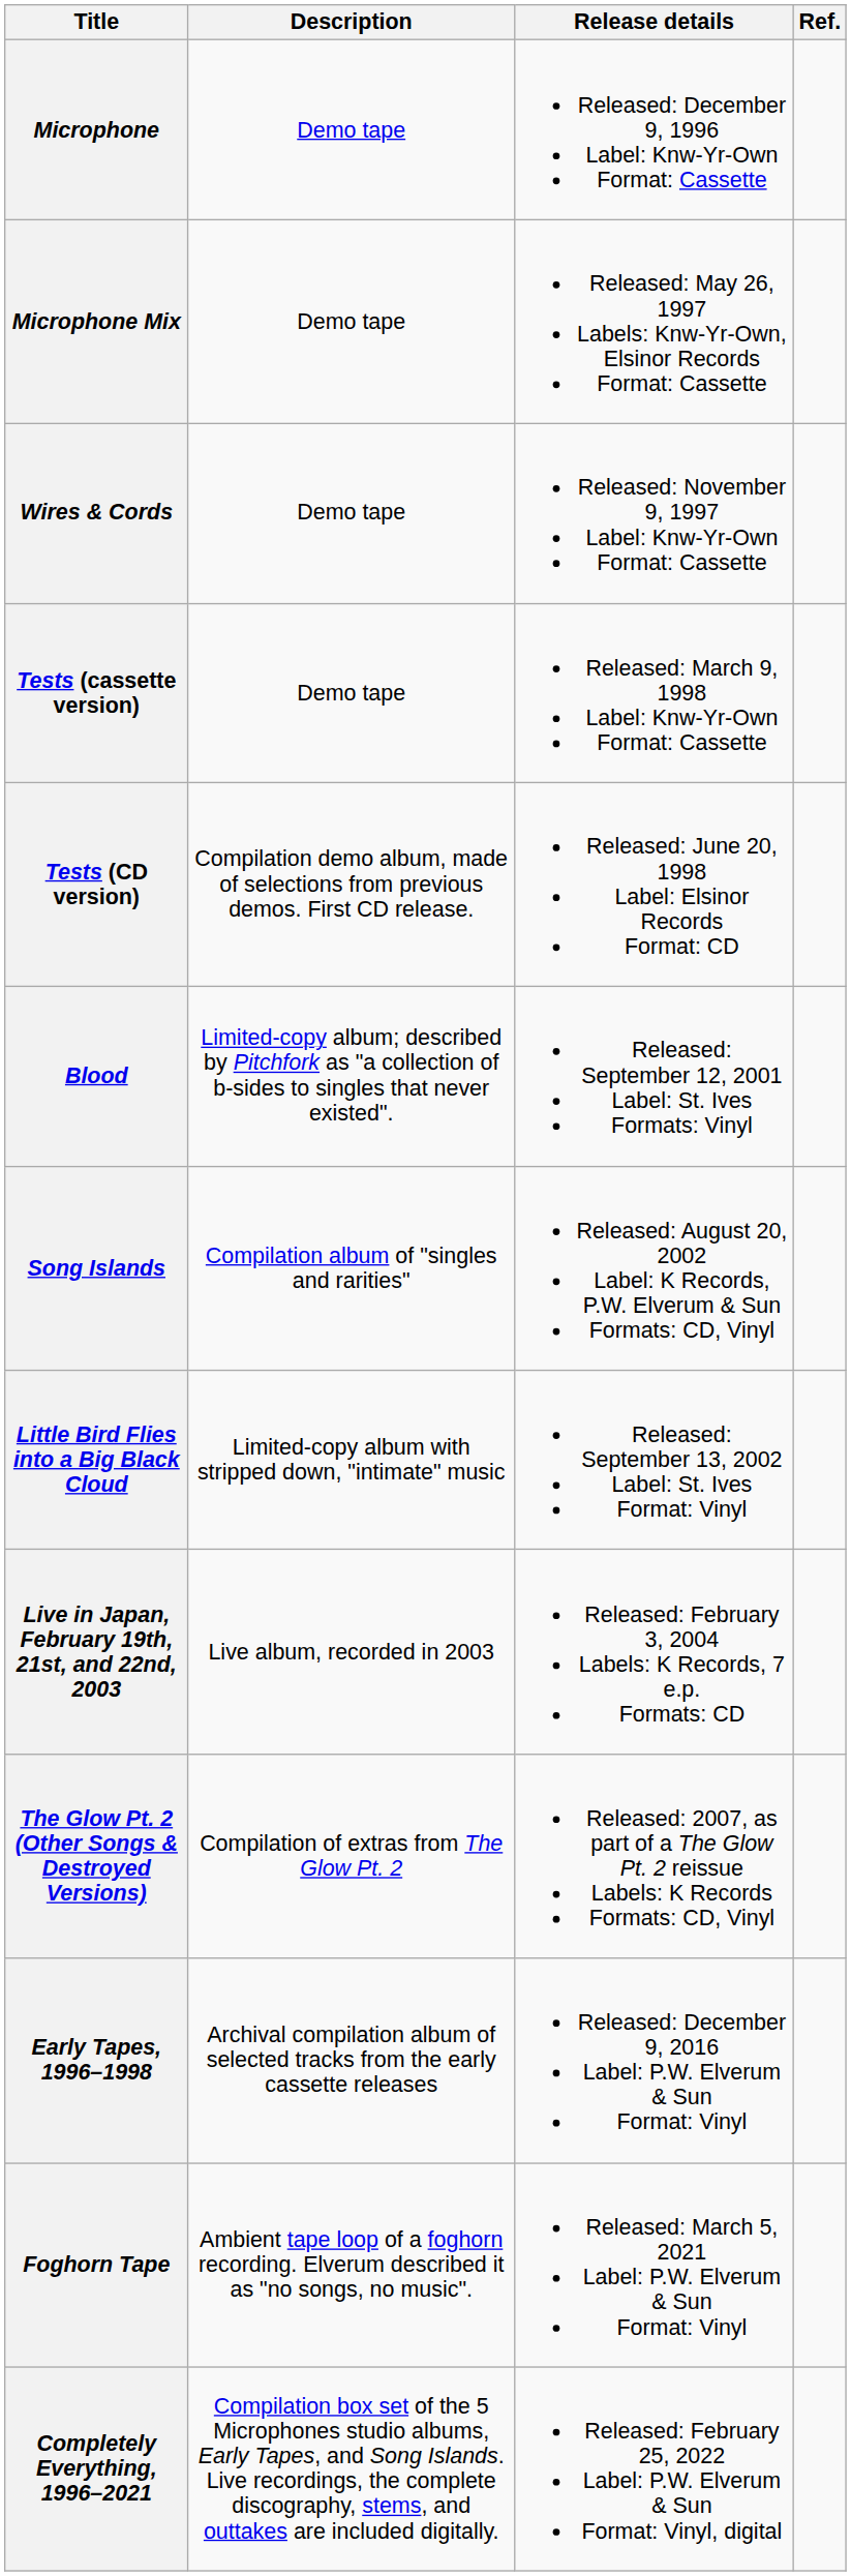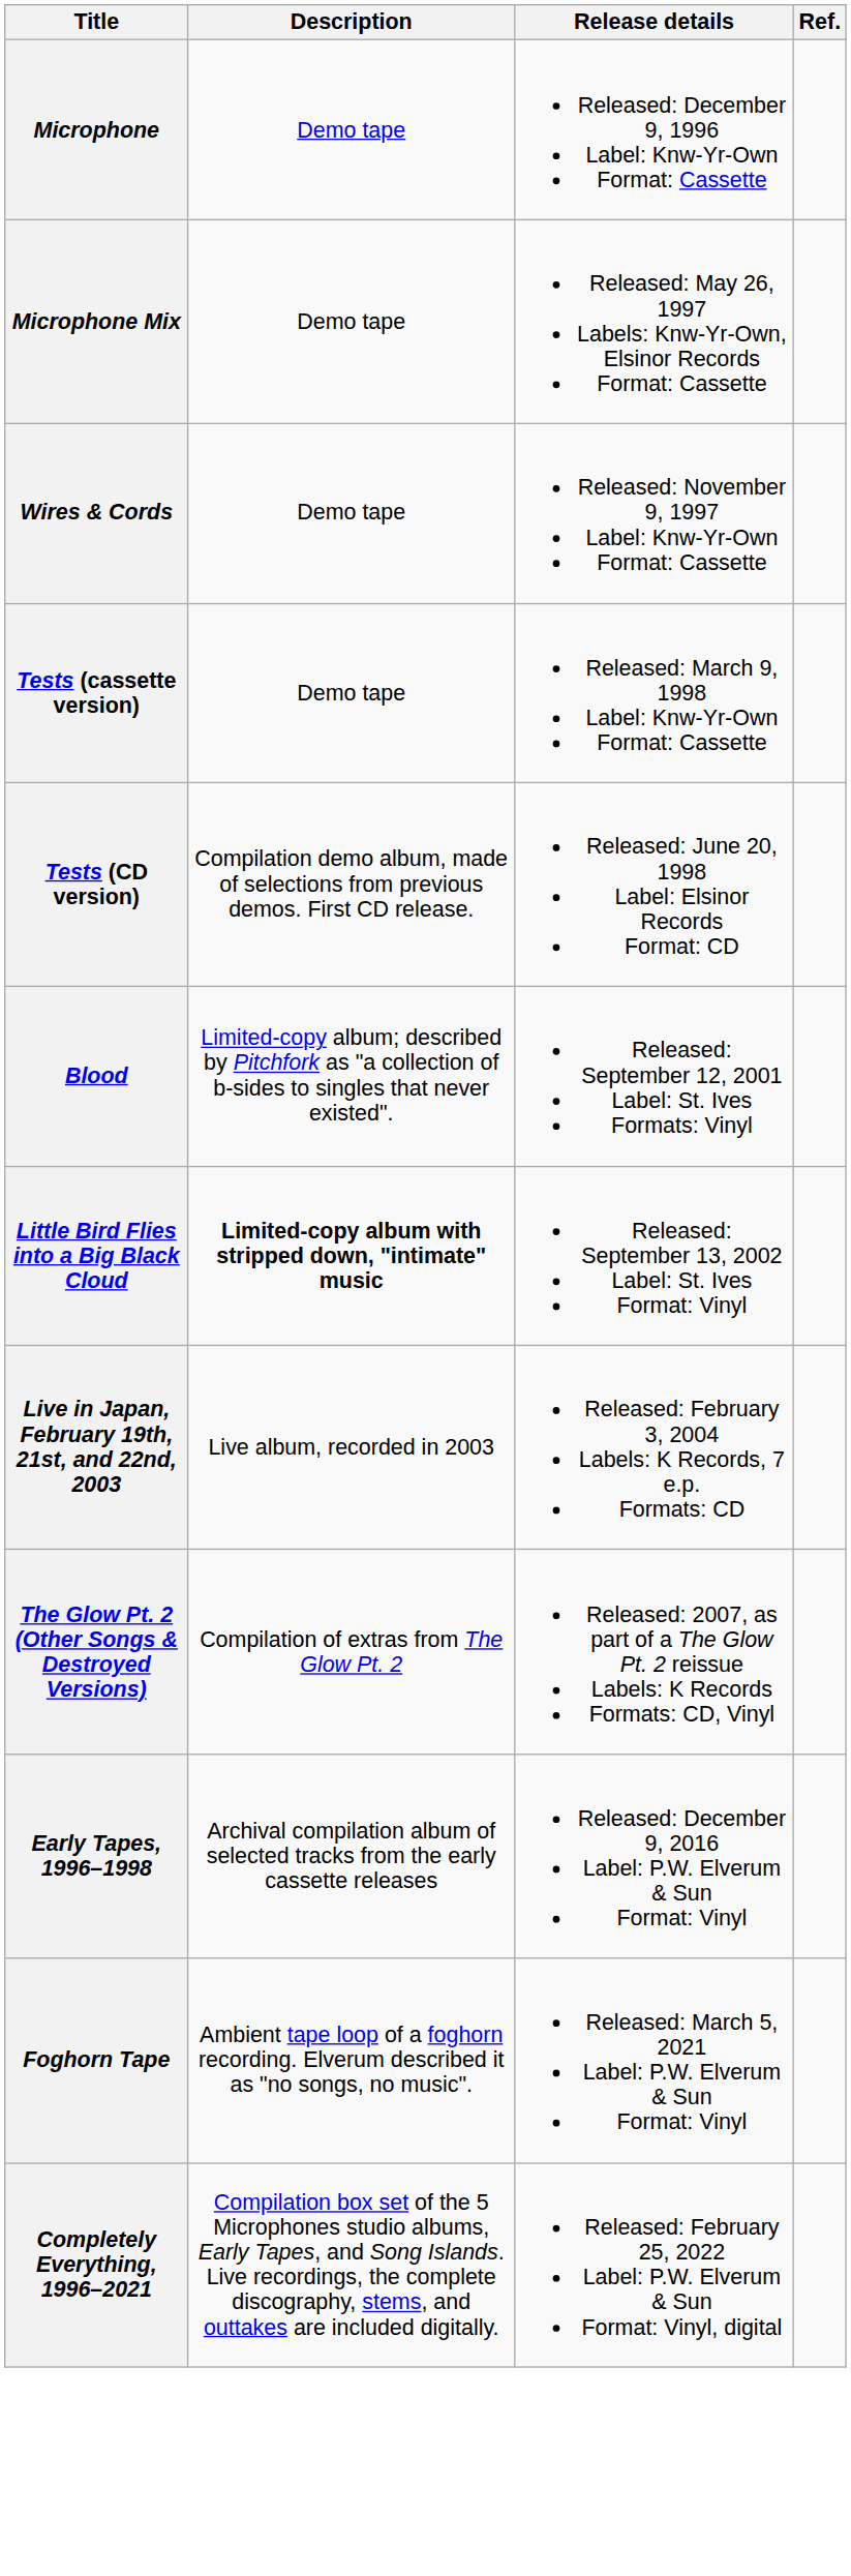- row: Song Islands | Compilation album of "singles and rarities" | Released: August 20, 2002 Label: K Records, P.W. Elverum & Sun Formats: CD, Vinyl
Little Bird Flies into a Big Black Cloud | Description: normal -> bold
